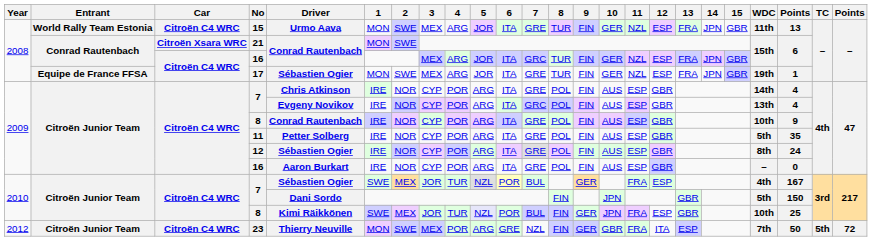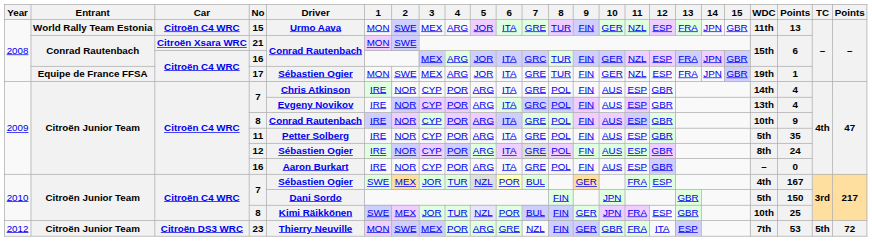23 | Car: Citroën C4 WRC -> Citroën DS3 WRC
23 | column 22: 50 -> 53
